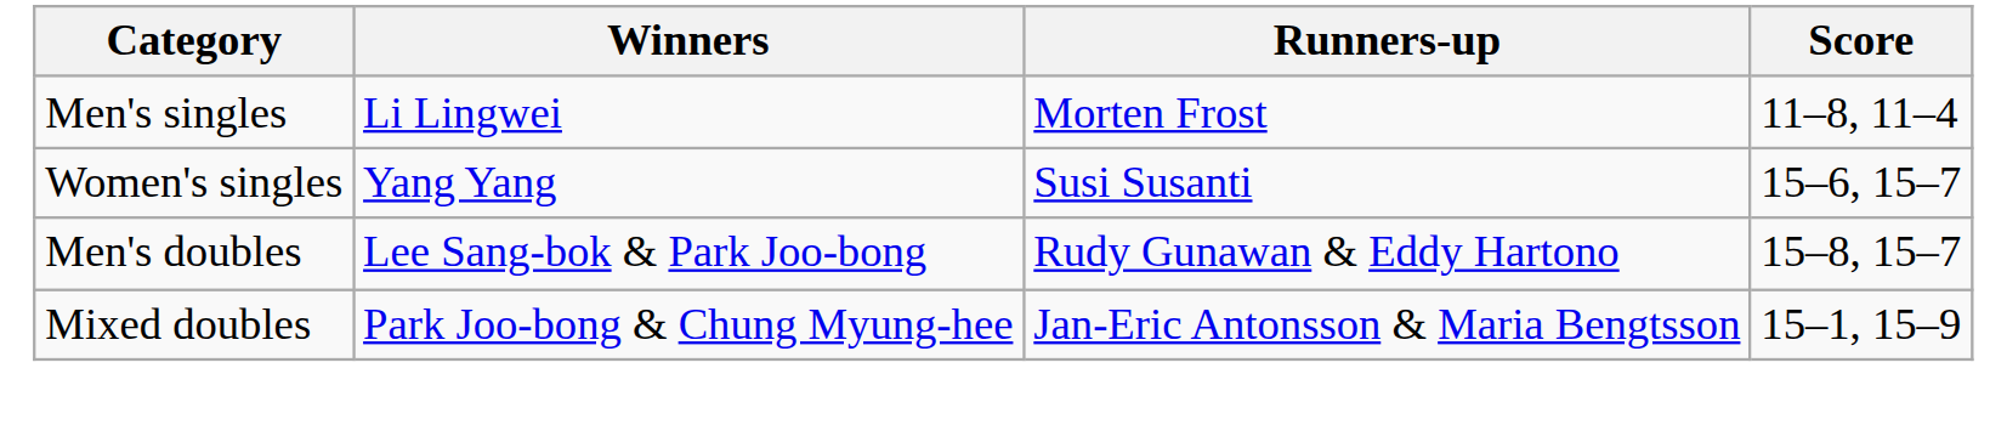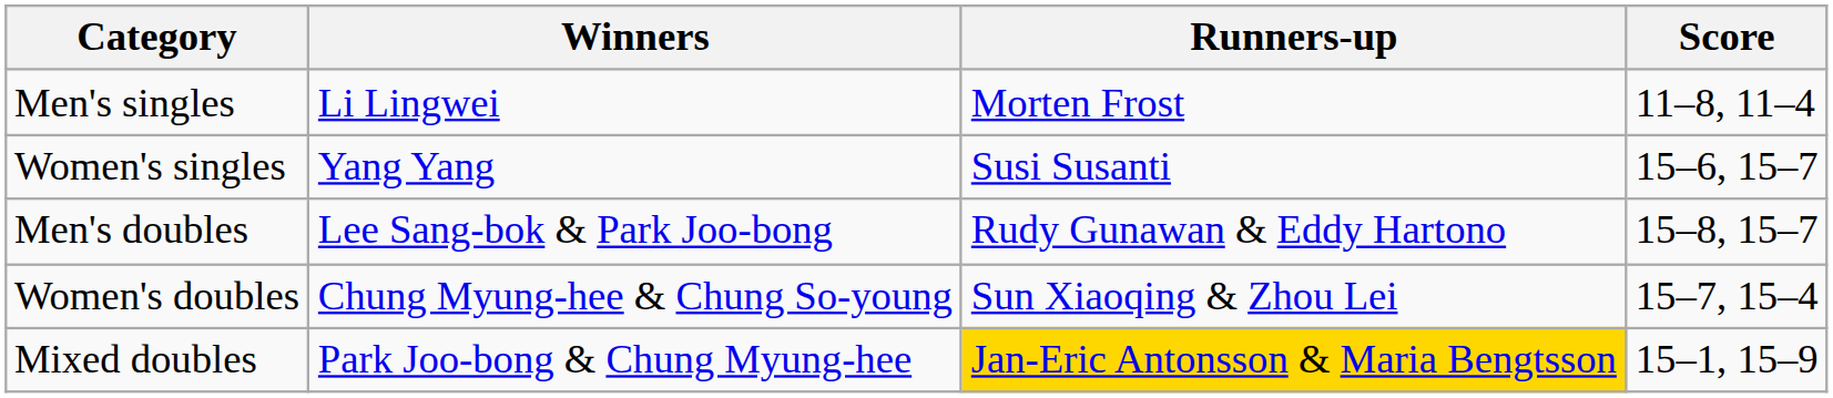+ row: Women's doubles | Chung Myung-hee & Chung So-young | Sun Xiaoqing & Zhou Lei | 15–7, 15–4
Mixed doubles | Runners-up: no background -> gold background
